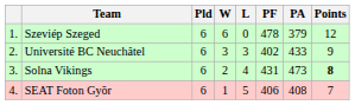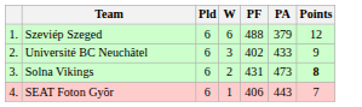- column: L | 0 | 3 | 4 | 5
Szeviép Szeged | PF: 478 -> 488
SEAT Foton Gyõr | PA: 408 -> 443
